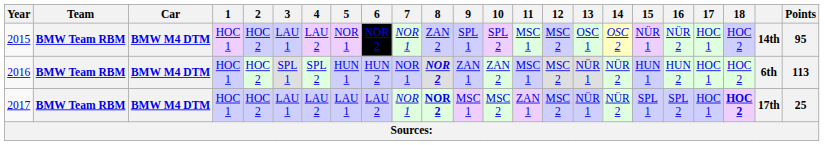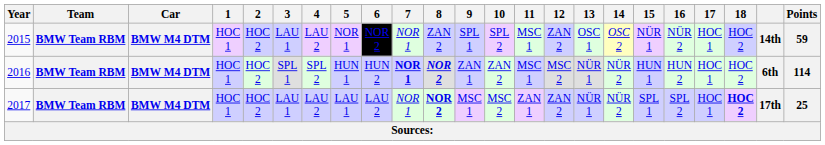2015 | 12: MSC 2 -> ZAN 2
2015 | Points: 95 -> 59
2016 | 7: normal -> bold
2016 | Points: 113 -> 114
2017 | 12: MSC 2 -> ZAN 2
